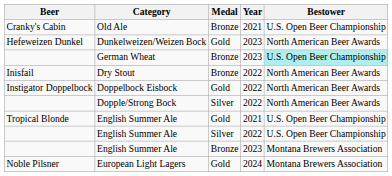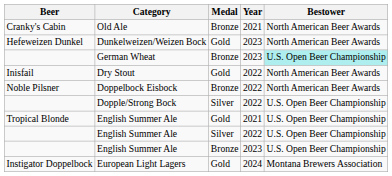Old Ale | Bestower: U.S. Open Beer Championship -> North American Beer Awards
Dry Stout | Medal: Bronze -> Gold
Doppelbock Eisbock | Beer: Instigator Doppelbock -> Noble Pilsner
Doppelbock Eisbock | Medal: Gold -> Bronze
Dopple/Strong Bock | Bestower: North American Beer Awards -> U.S. Open Beer Championship
English Summer Ale / 2023 | Bestower: Montana Brewers Association -> U.S. Open Beer Championship
European Light Lagers | Beer: Noble Pilsner -> Instigator Doppelbock
